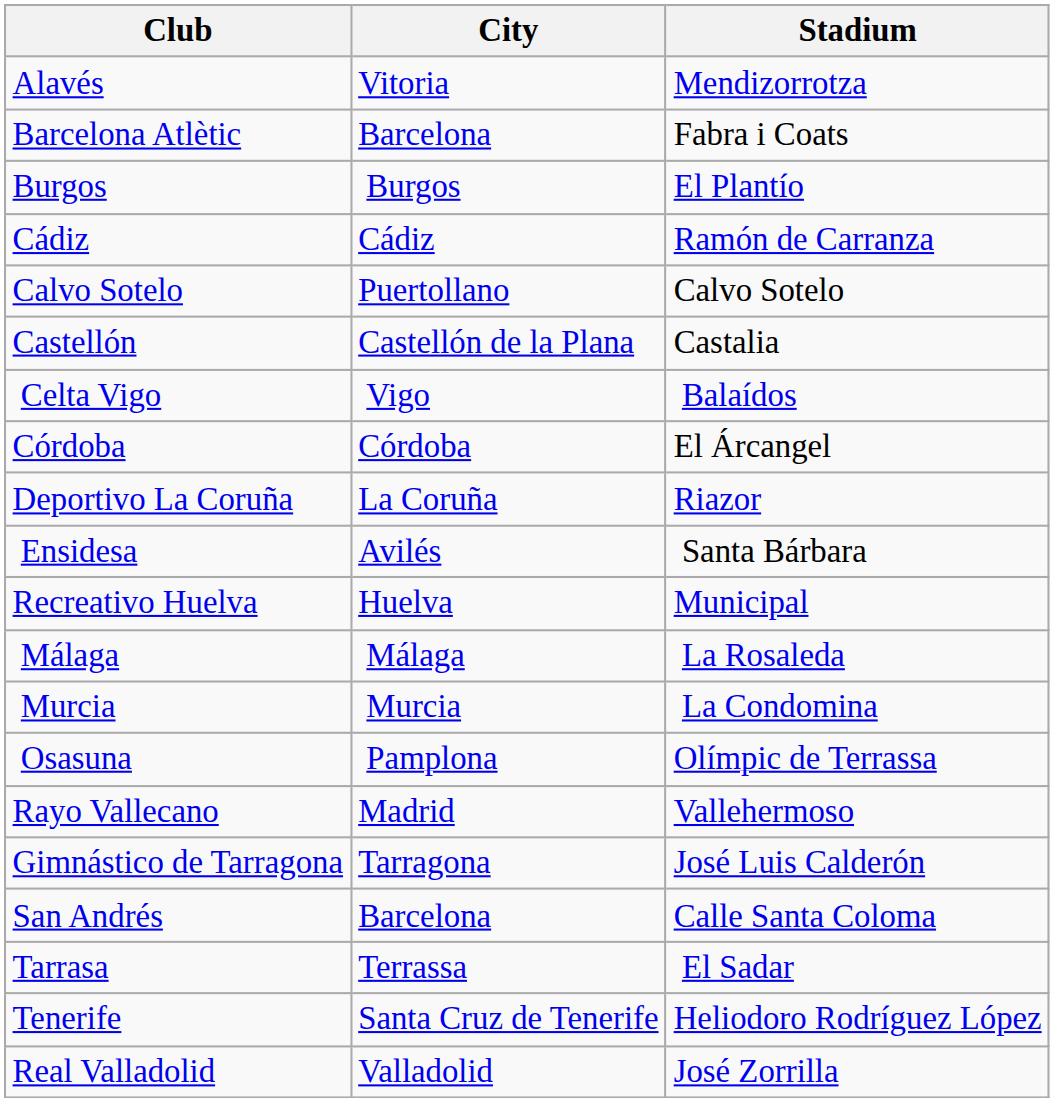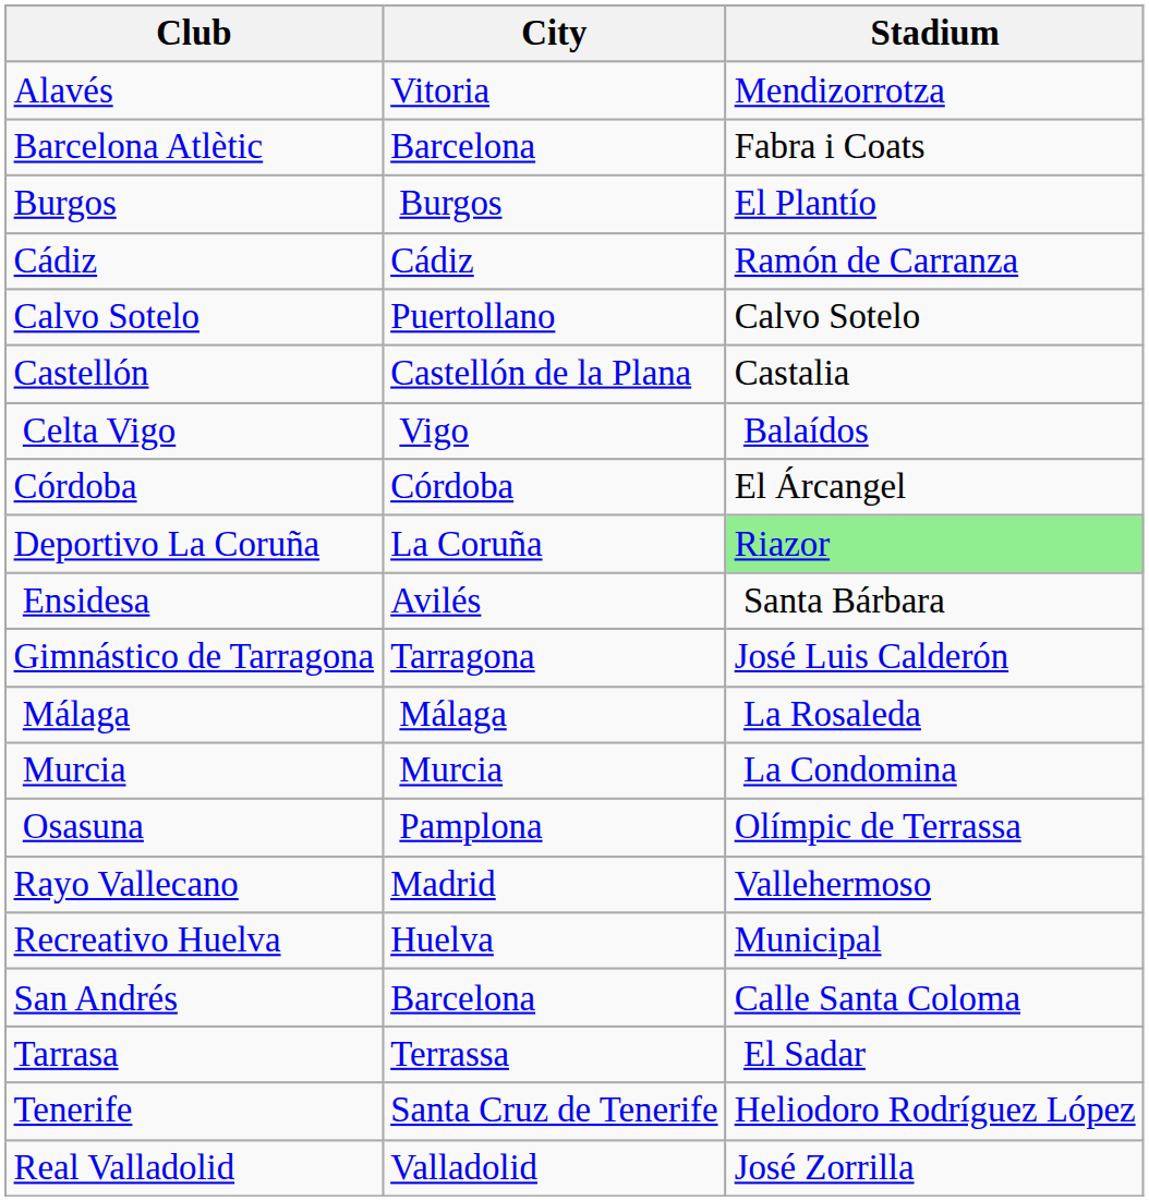Deportivo La Coruña | Stadium: no background -> lightgreen background
rows swapped: Gimnástico de Tarragona <-> Recreativo Huelva
